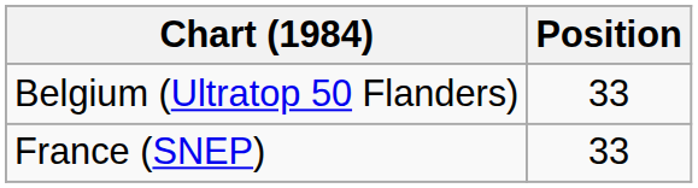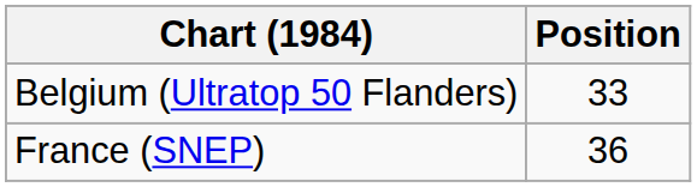France (SNEP) | Position: 33 -> 36
